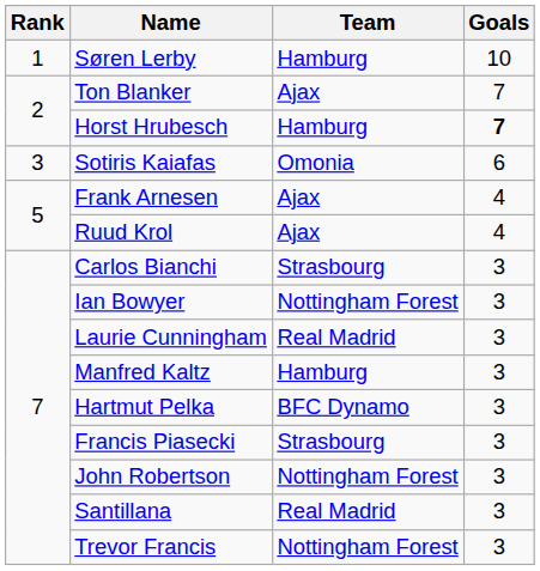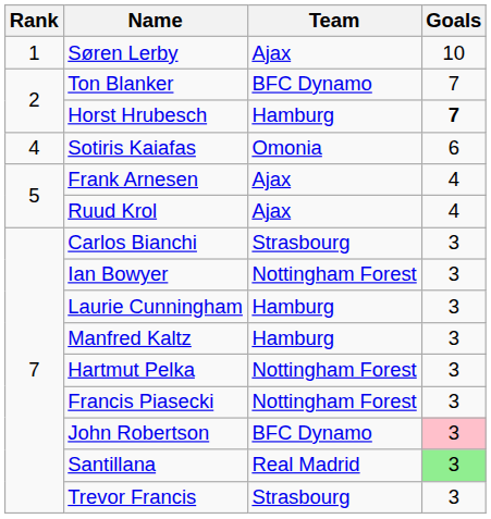Søren Lerby | Team: Hamburg -> Ajax
Ton Blanker | Team: Ajax -> BFC Dynamo
Sotiris Kaiafas | Rank: 3 -> 4
Laurie Cunningham | Team: Real Madrid -> Hamburg
Hartmut Pelka | Team: BFC Dynamo -> Nottingham Forest
Francis Piasecki | Team: Strasbourg -> Nottingham Forest
John Robertson | Team: Nottingham Forest -> BFC Dynamo
John Robertson | Goals: no background -> pink background
Santillana | Goals: no background -> lightgreen background
Trevor Francis | Team: Nottingham Forest -> Strasbourg
